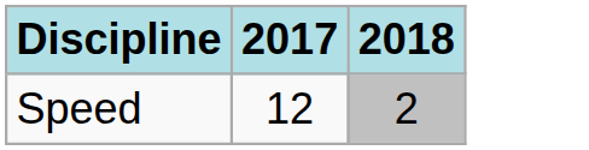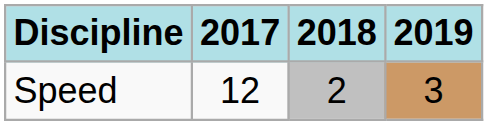+ column: 2019 | 3
